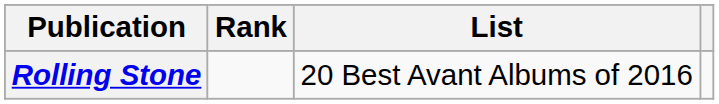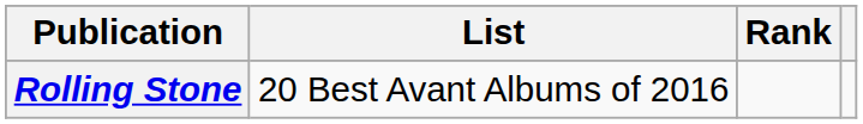columns swapped: List <-> Rank
